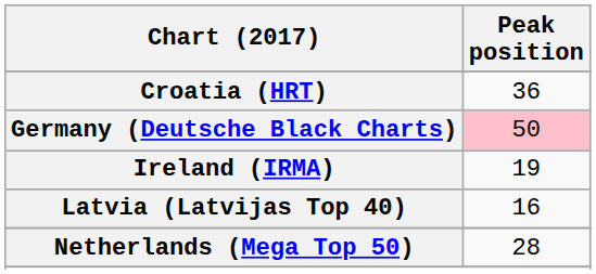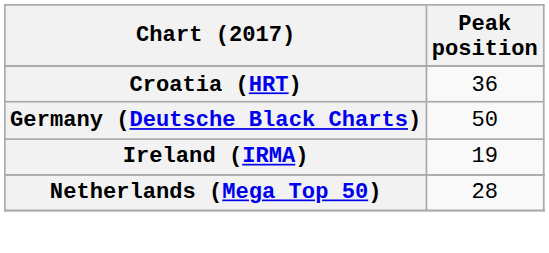Germany (Deutsche Black Charts) | Peak position: pink background -> no background
- row: Latvia (Latvijas Top 40) | 16
